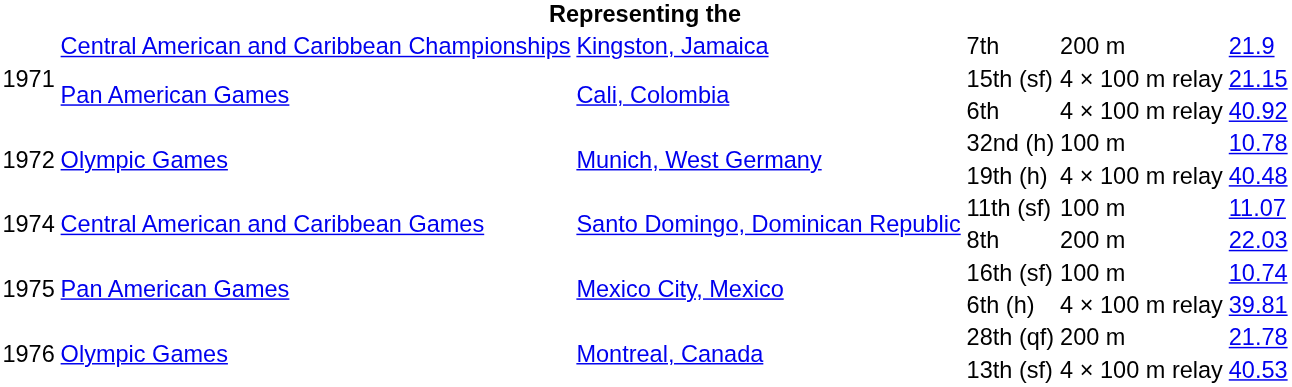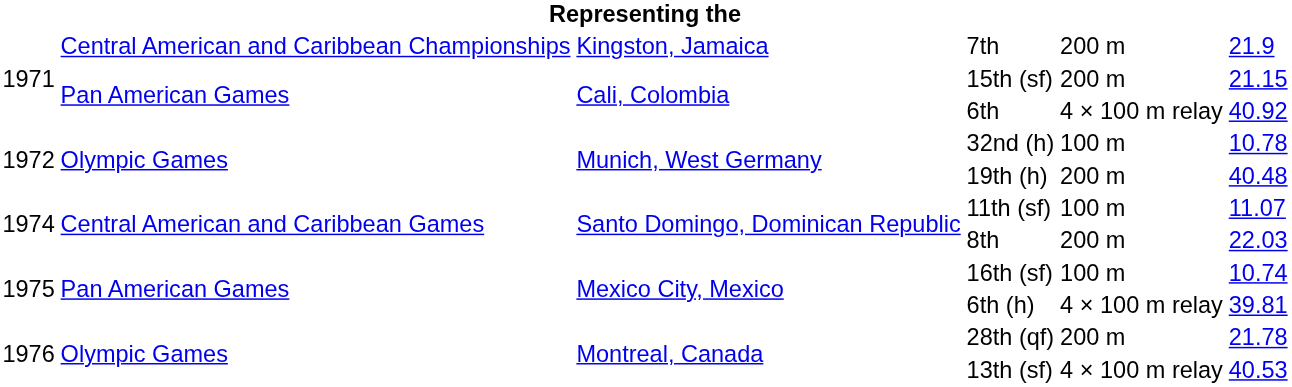15th (sf) | column 5: 4 × 100 m relay -> 200 m
19th (h) | column 5: 4 × 100 m relay -> 200 m
